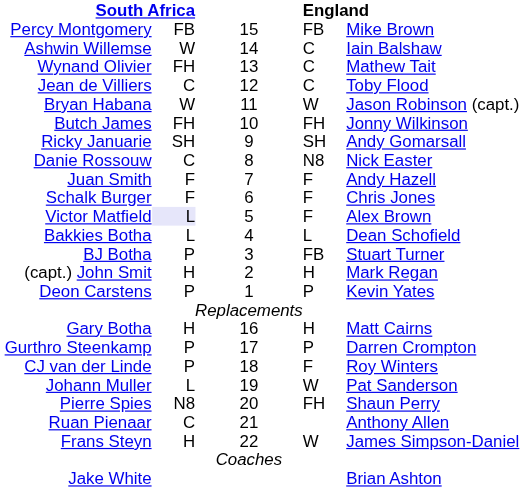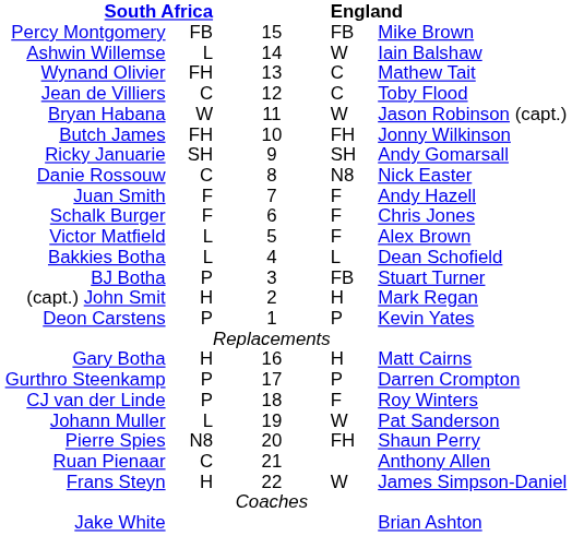Ashwin Willemse | column 2: W -> L
Ashwin Willemse | column 4: C -> W
Victor Matfield | column 2: lavender background -> no background
